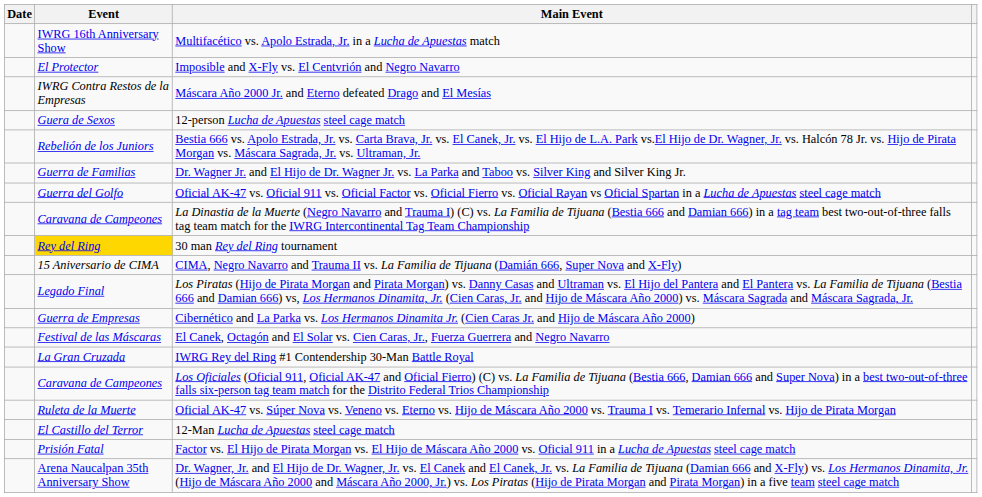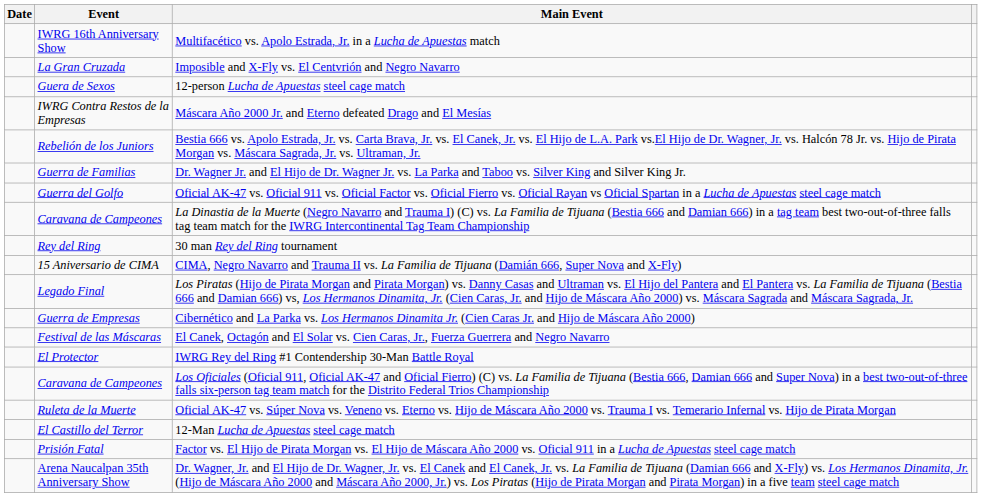Imposible and X-Fly vs. El Centvrión and Negro Navarro | Event: El Protector -> La Gran Cruzada
rows swapped: 12-person Lucha de Apuestas steel cage match <-> Máscara Año 2000 Jr. and Eterno defeated Drago and El Mesías
30 man Rey del Ring tournament | Event: gold background -> no background
IWRG Rey del Ring #1 Contendership 30-Man Battle Royal | Event: La Gran Cruzada -> El Protector
